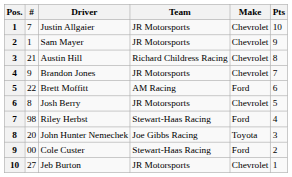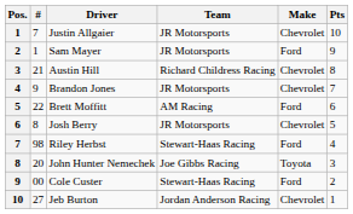Sam Mayer | Make: Chevrolet -> Ford
Jeb Burton | Team: JR Motorsports -> Jordan Anderson Racing
